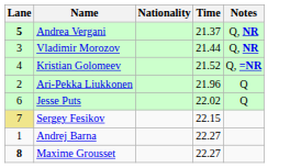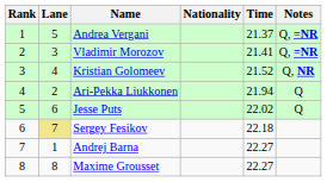+ column: Rank | 1 | 2 | 3 | 4 | 5 | 6 | 7 | 8
Andrea Vergani | Lane: bold -> normal
Andrea Vergani | Notes: Q, NR -> Q, =NR
Vladimir Morozov | Time: 21.44 -> 21.41
Vladimir Morozov | Notes: Q, NR -> Q, =NR
Kristian Golomeev | Notes: Q, =NR -> Q, NR
Ari-Pekka Liukkonen | Time: 21.96 -> 21.94
Sergey Fesikov | Time: 22.15 -> 22.18
Maxime Grousset | Lane: bold -> normal
